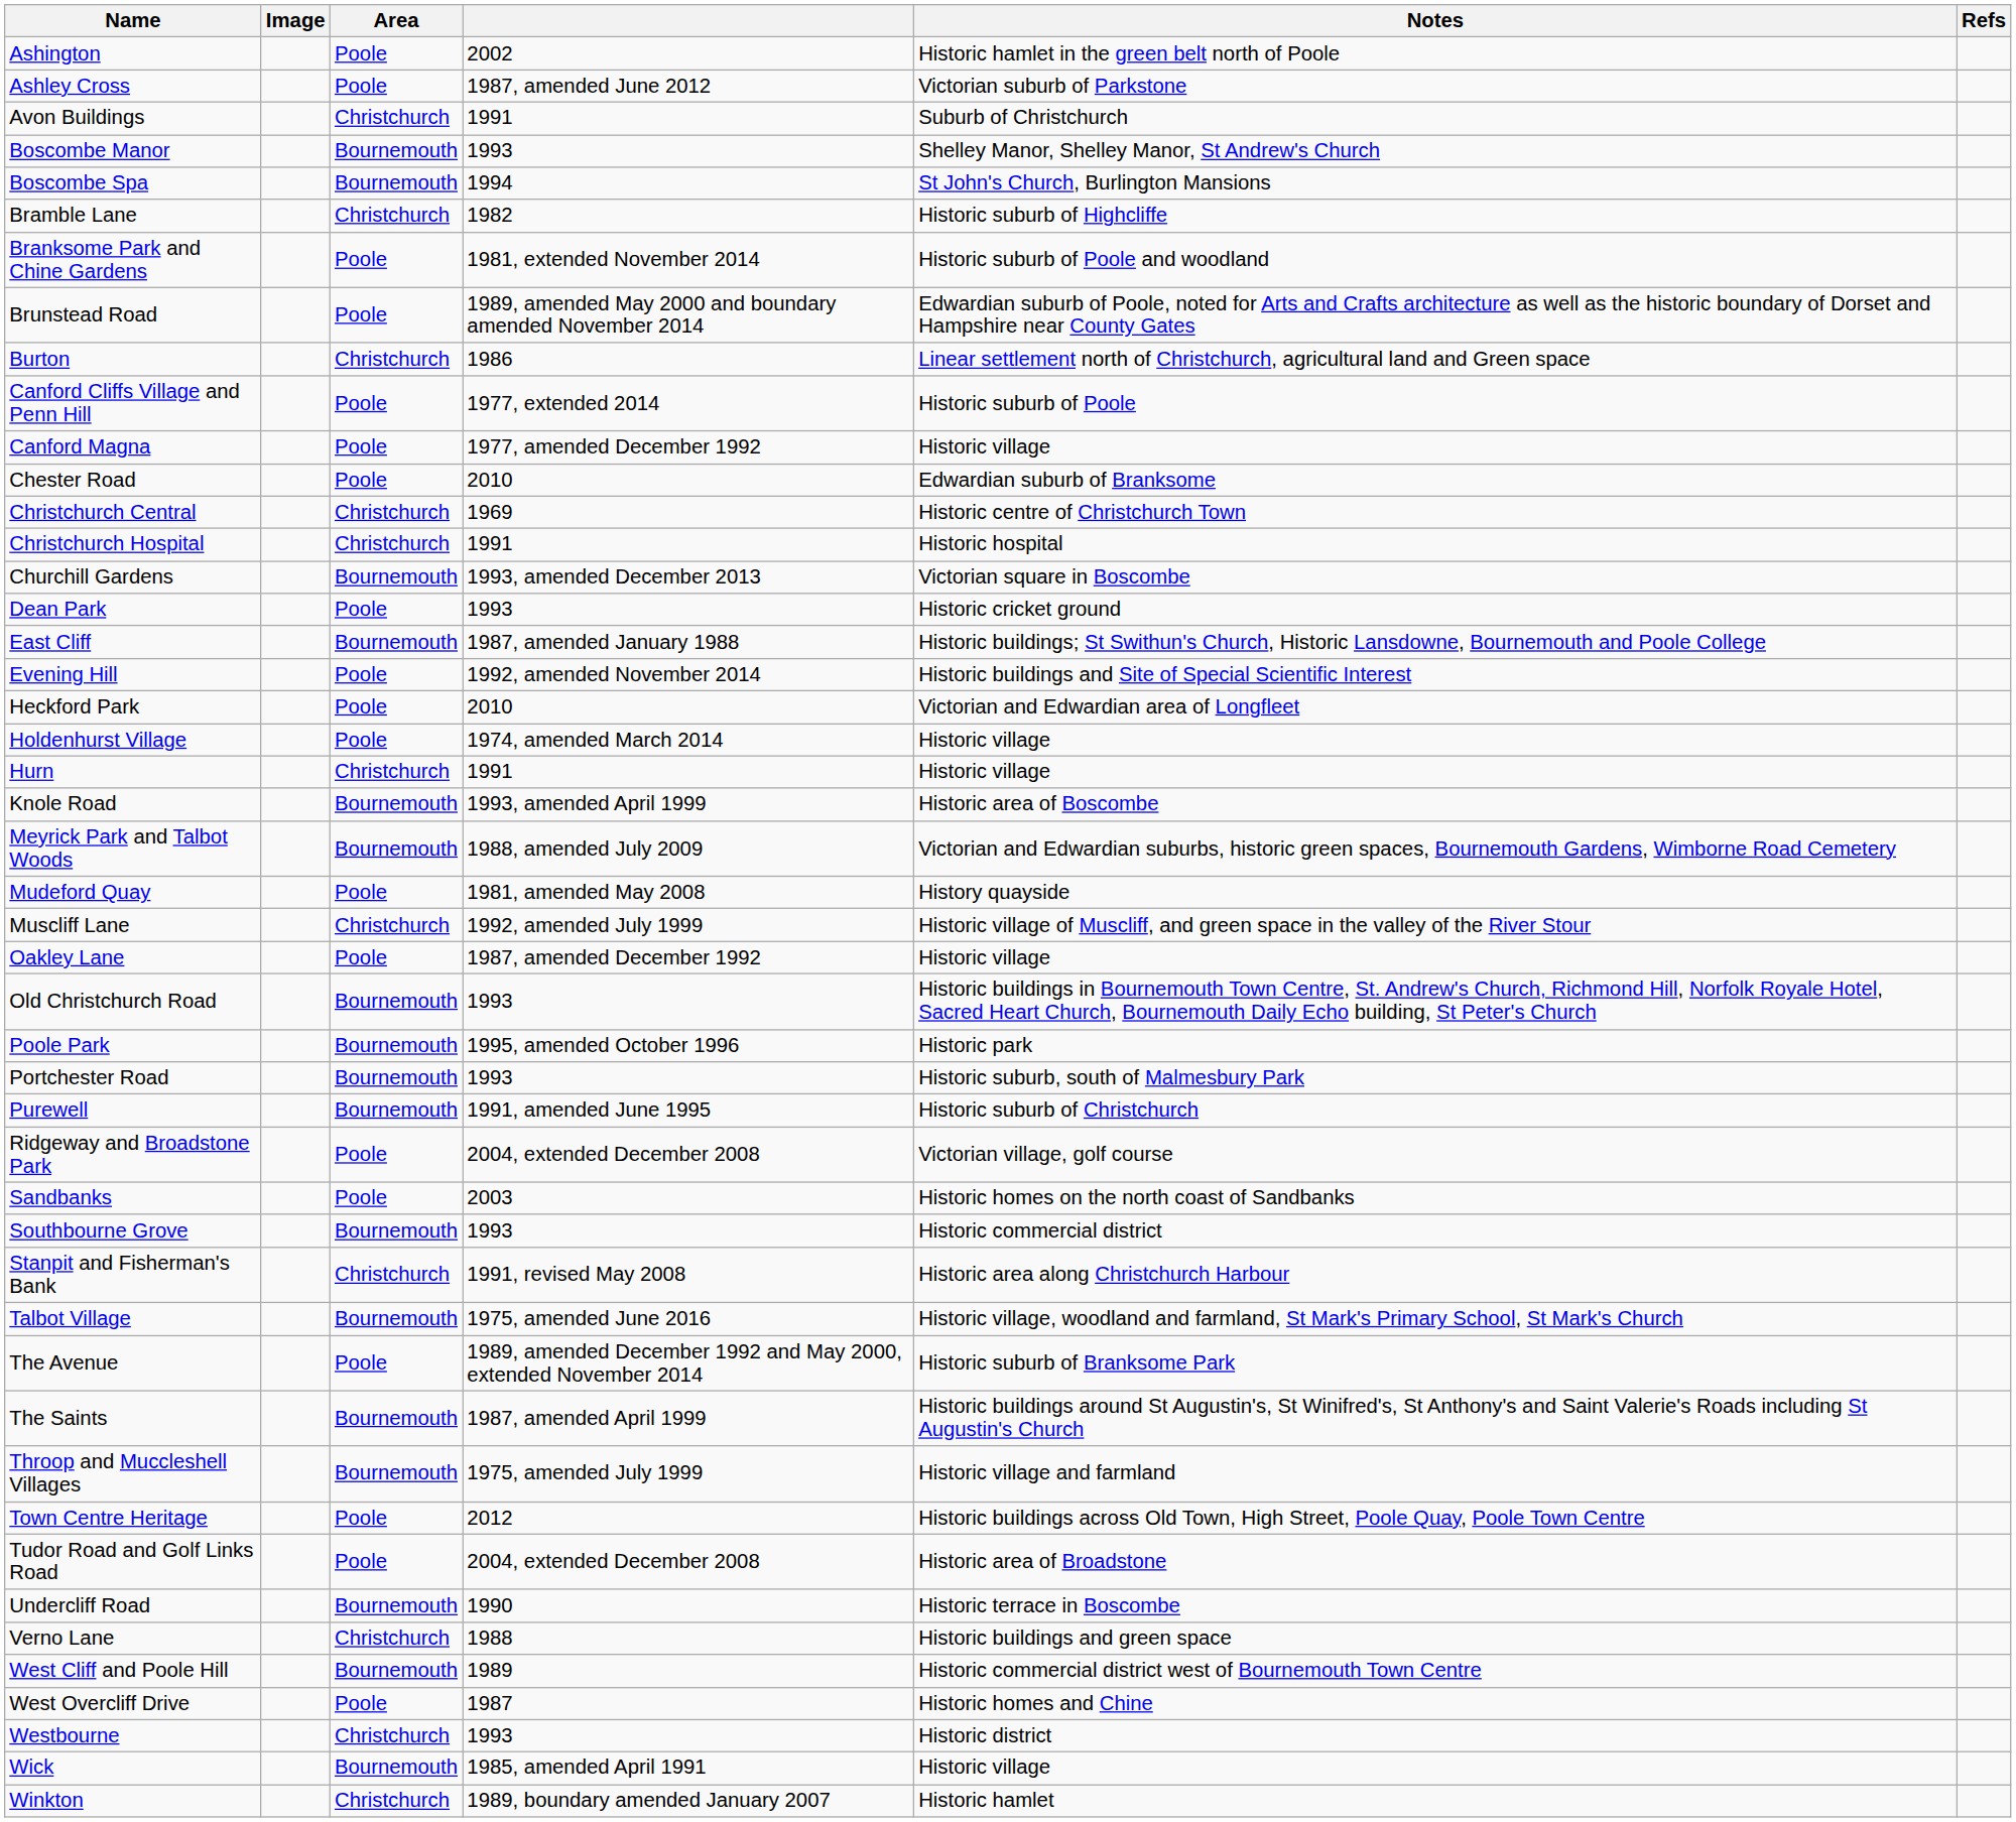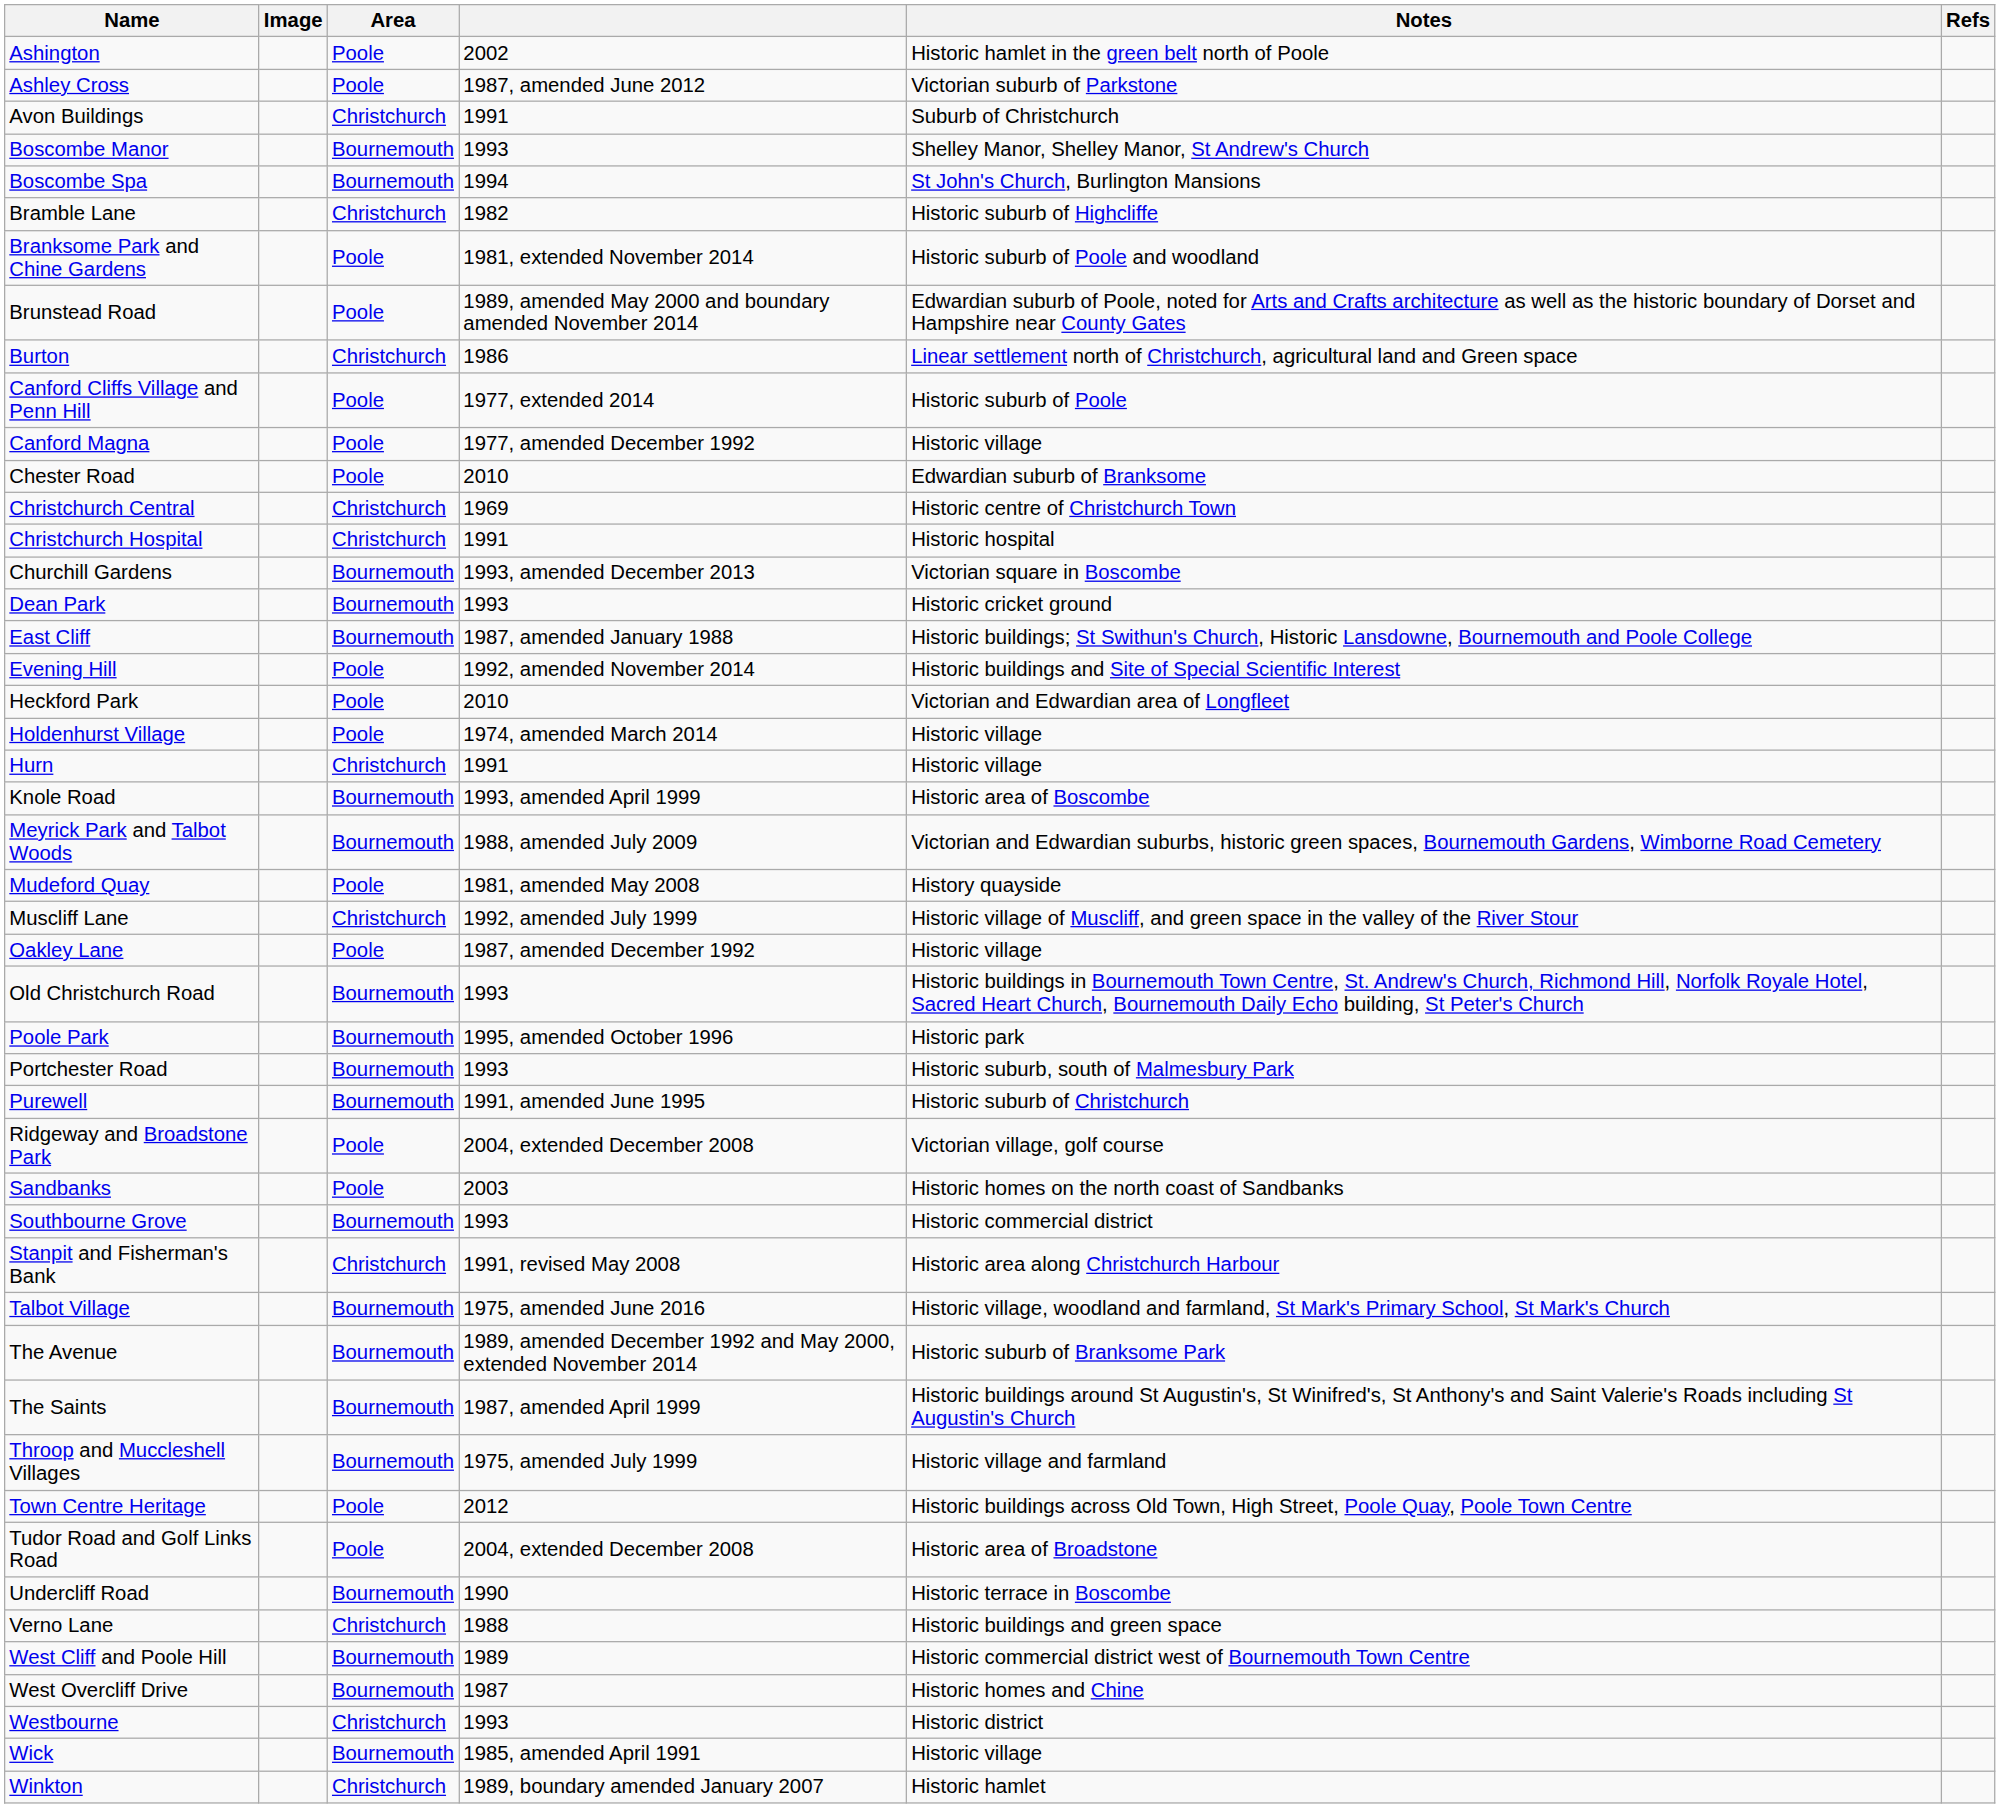Dean Park | Area: Poole -> Bournemouth
The Avenue | Area: Poole -> Bournemouth
West Overcliff Drive | Area: Poole -> Bournemouth
